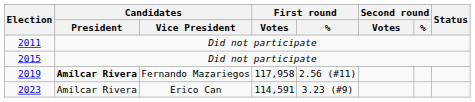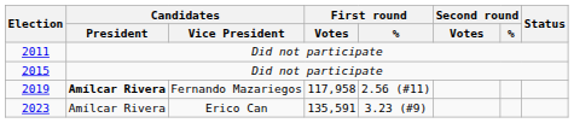2023 | First round / Votes: 114,591 -> 135,591
